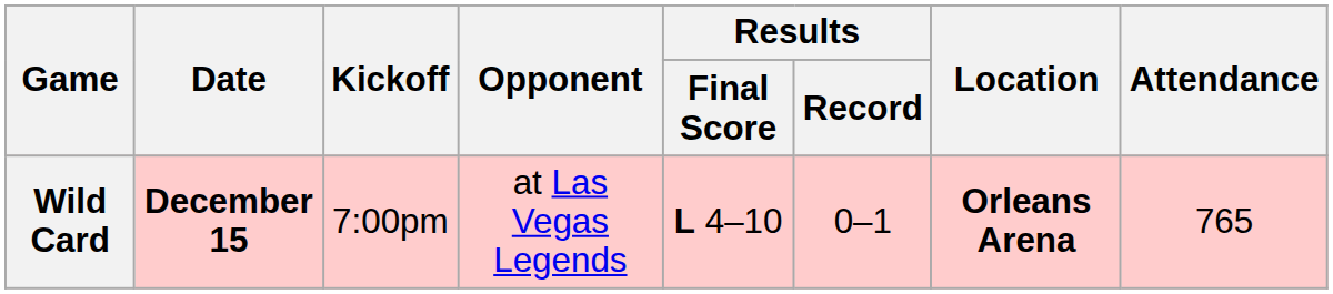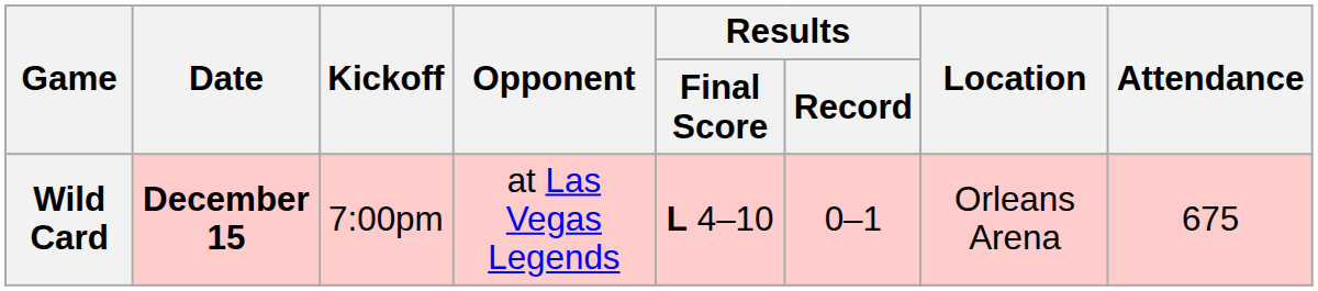Wild Card | Location: bold -> normal
Wild Card | Attendance: 765 -> 675
